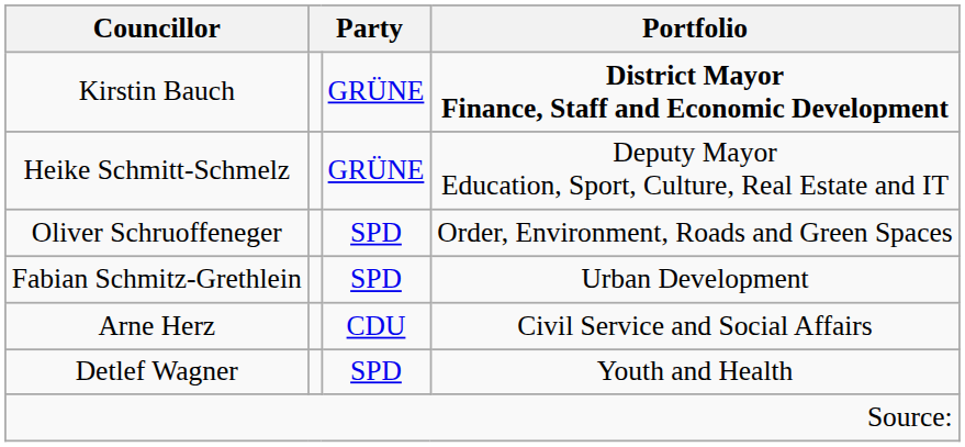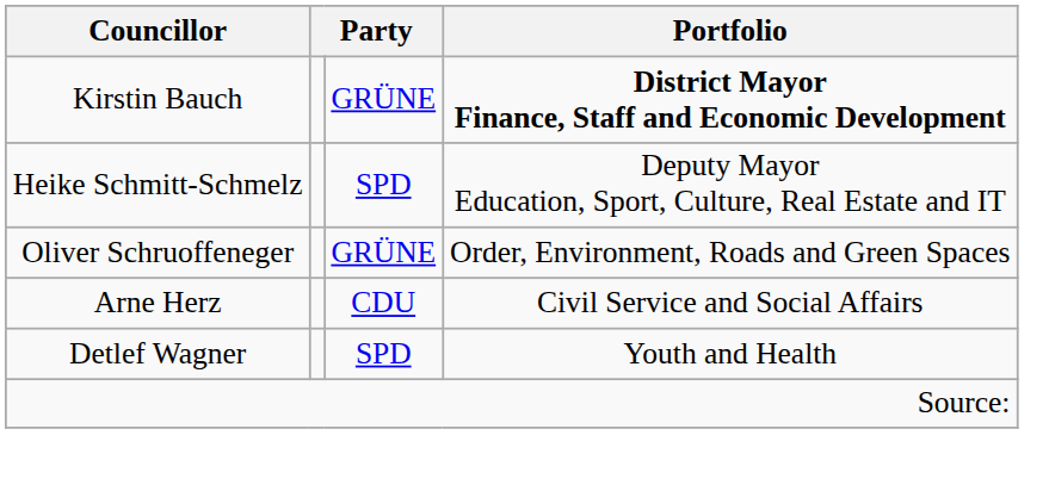Heike Schmitt-Schmelz | column 3: GRÜNE -> SPD
Oliver Schruoffeneger | column 3: SPD -> GRÜNE
- row: Fabian Schmitz-Grethlein | SPD | Urban Development
